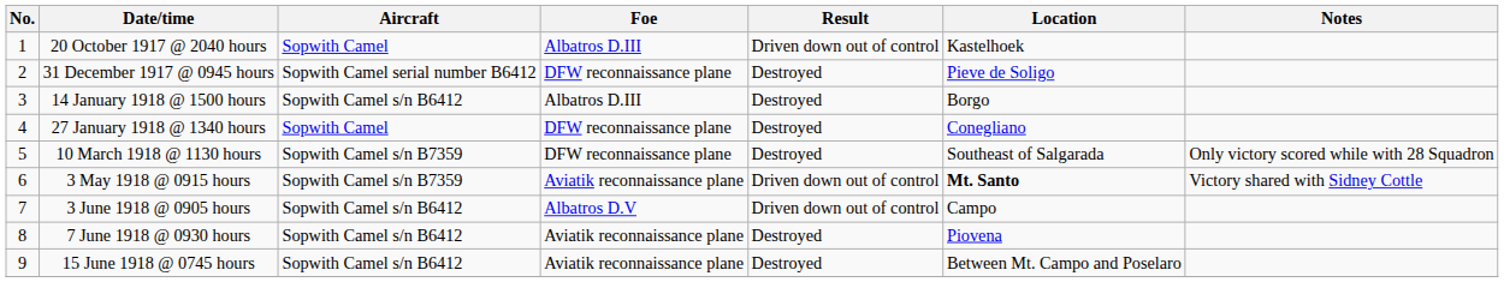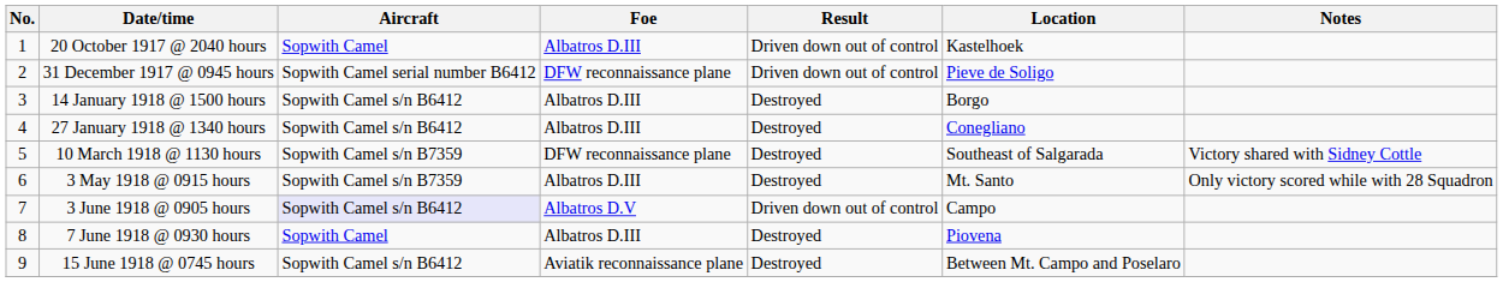31 December 1917 @ 0945 hours | Result: Destroyed -> Driven down out of control
27 January 1918 @ 1340 hours | Aircraft: Sopwith Camel -> Sopwith Camel s/n B6412
27 January 1918 @ 1340 hours | Foe: DFW reconnaissance plane -> Albatros D.III
10 March 1918 @ 1130 hours | Notes: Only victory scored while with 28 Squadron -> Victory shared with Sidney Cottle
3 May 1918 @ 0915 hours | Foe: Aviatik reconnaissance plane -> Albatros D.III
3 May 1918 @ 0915 hours | Result: Driven down out of control -> Destroyed
3 May 1918 @ 0915 hours | Location: bold -> normal
3 May 1918 @ 0915 hours | Notes: Victory shared with Sidney Cottle -> Only victory scored while with 28 Squadron
3 June 1918 @ 0905 hours | Aircraft: no background -> lavender background
7 June 1918 @ 0930 hours | Aircraft: Sopwith Camel s/n B6412 -> Sopwith Camel
7 June 1918 @ 0930 hours | Foe: Aviatik reconnaissance plane -> Albatros D.III
